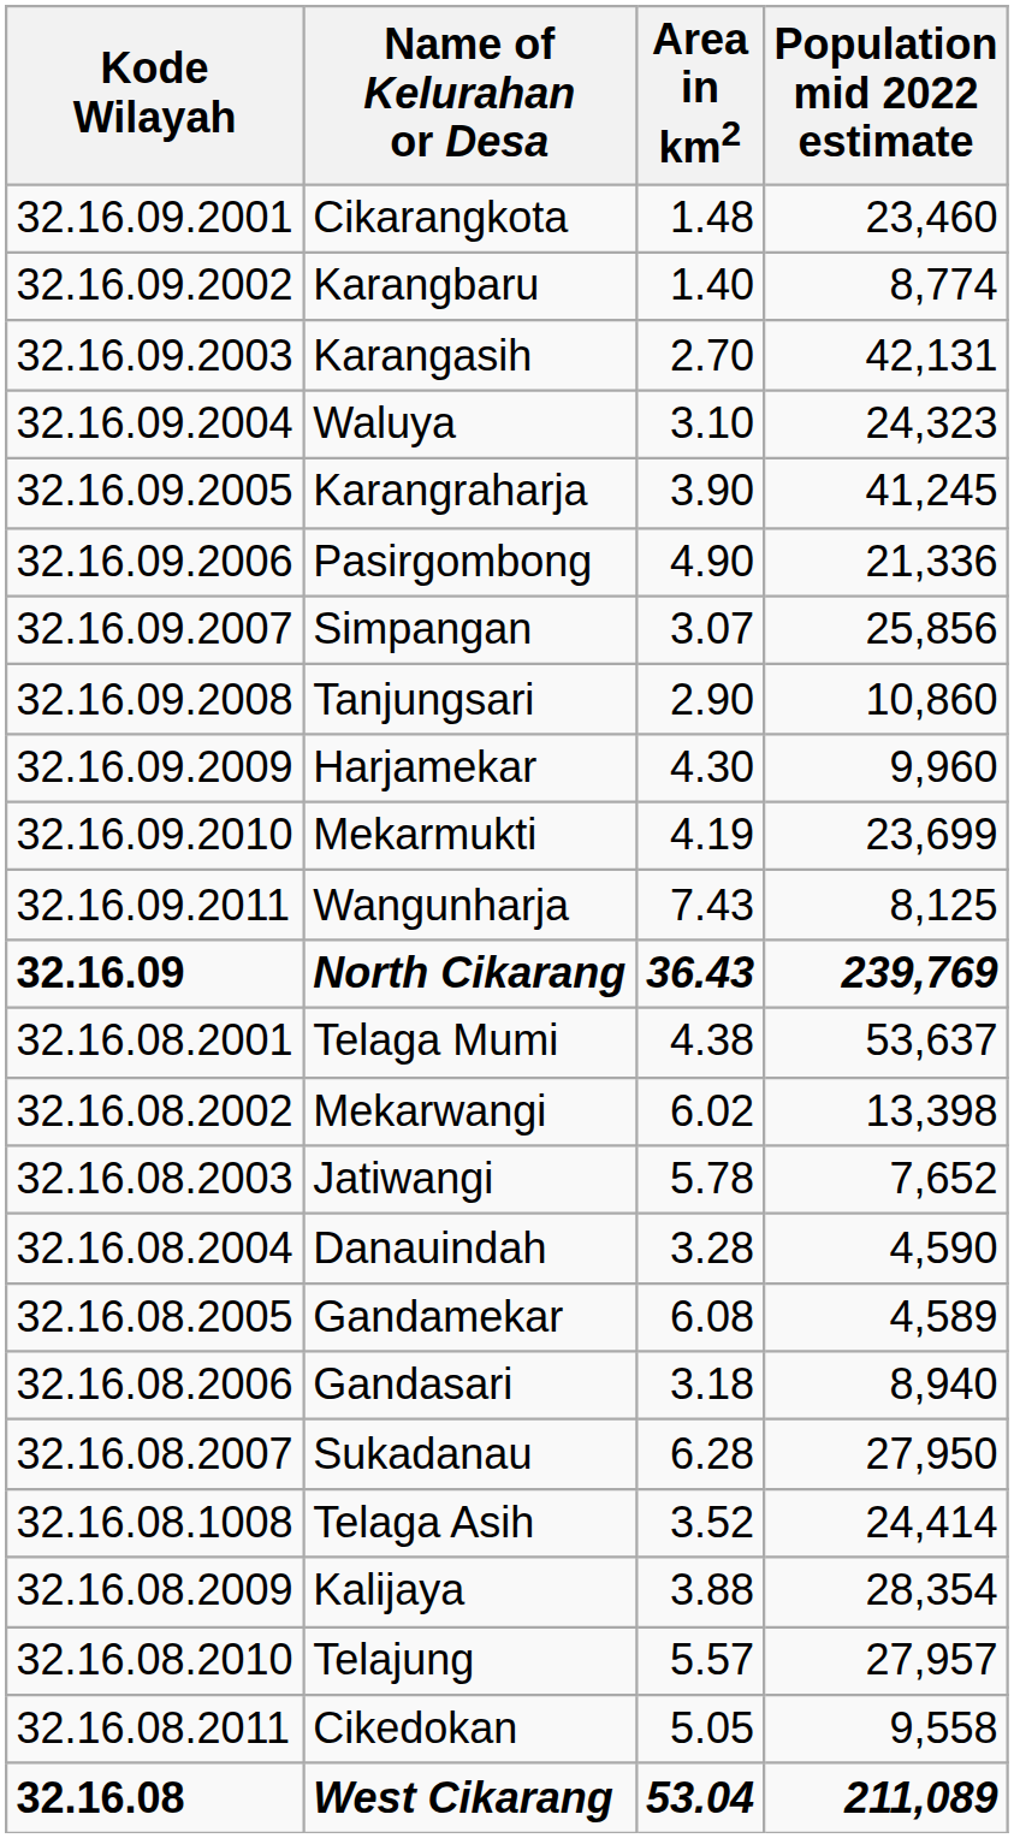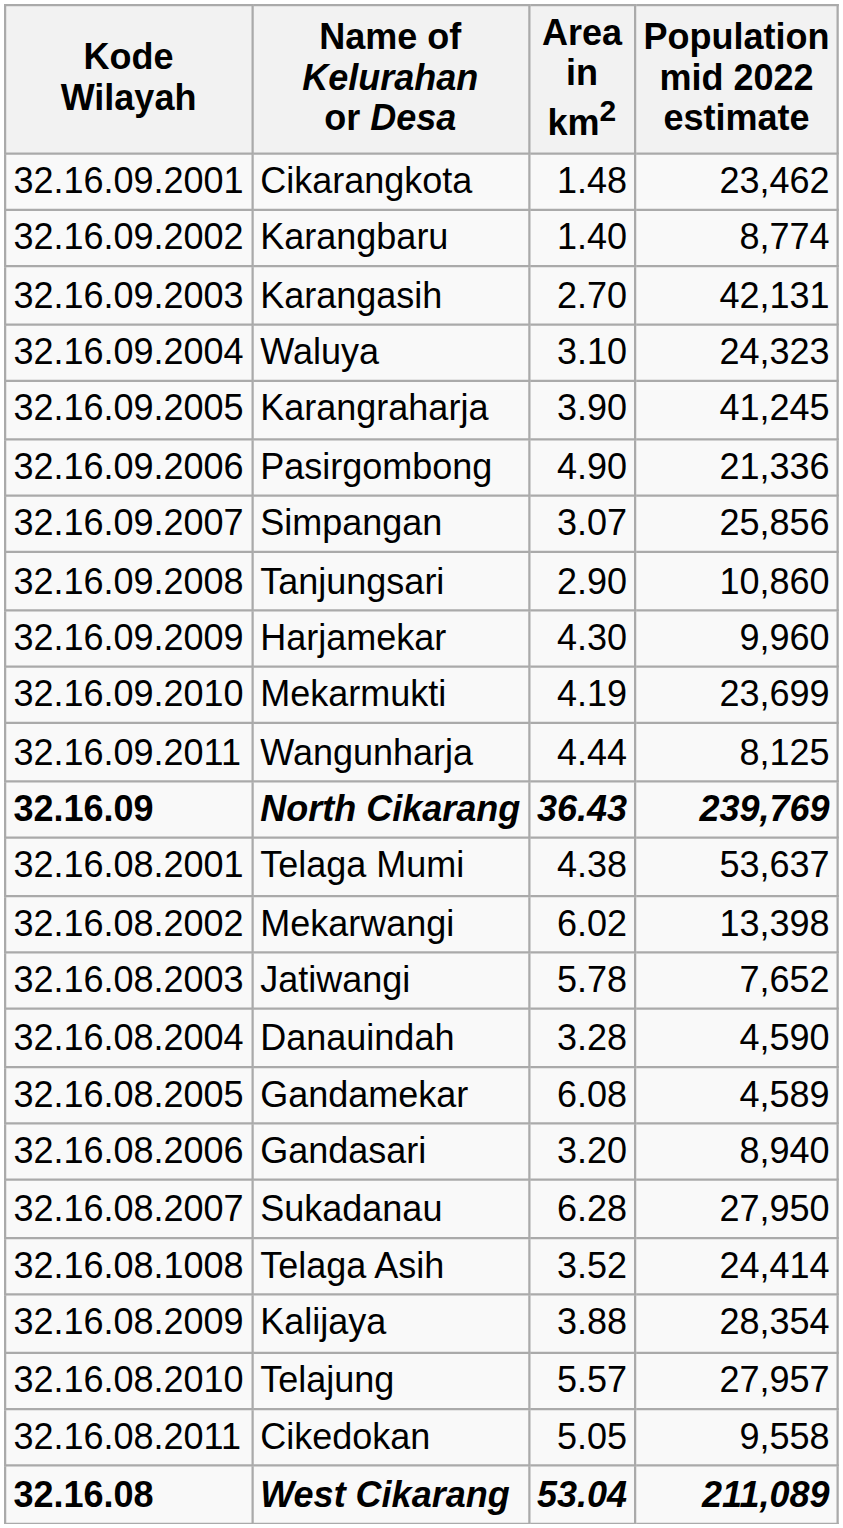Cikarangkota | Population mid 2022 estimate: 23,460 -> 23,462
Wangunharja | Area in km2: 7.43 -> 4.44
Gandasari | Area in km2: 3.18 -> 3.20
